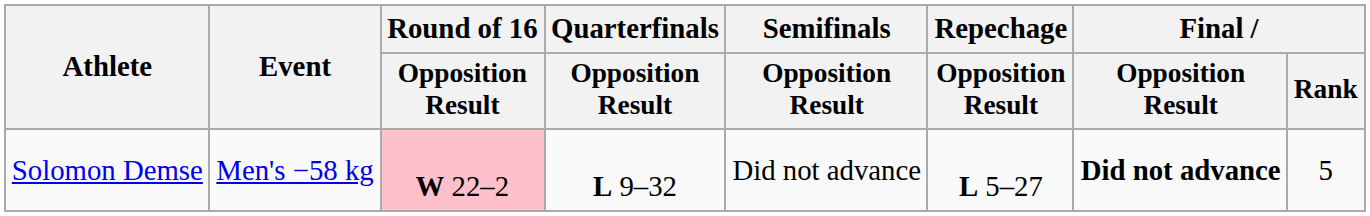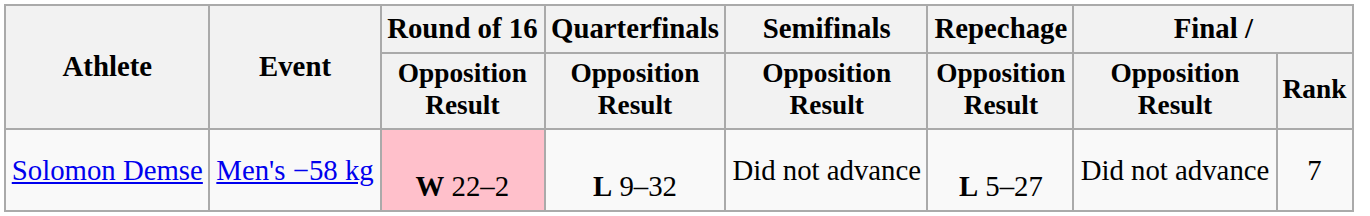Solomon Demse | Final / Opposition Result: bold -> normal
Solomon Demse | Final / Rank: 5 -> 7
